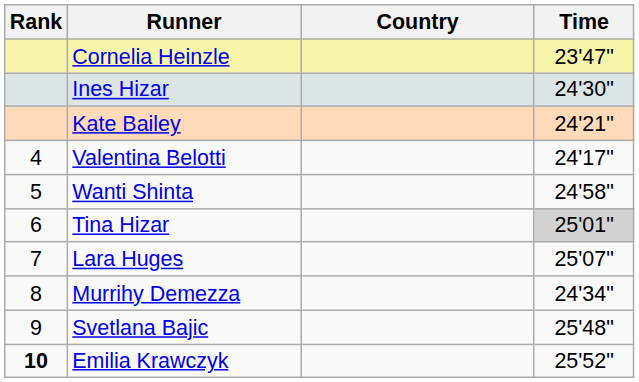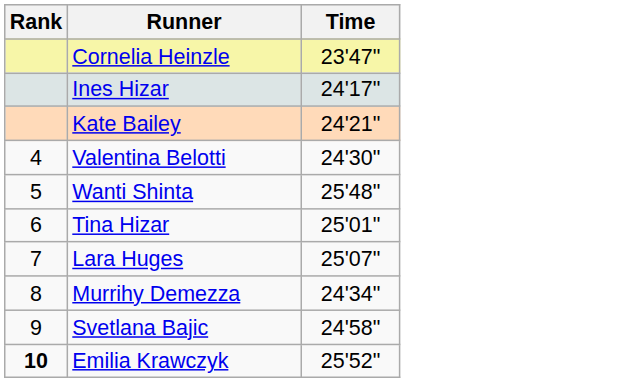- column: Country
Ines Hizar | Time: 24'30" -> 24'17"
Valentina Belotti | Time: 24'17" -> 24'30"
Wanti Shinta | Time: 24'58" -> 25'48"
Tina Hizar | Time: lightgrey background -> no background
Svetlana Bajic | Time: 25'48" -> 24'58"
